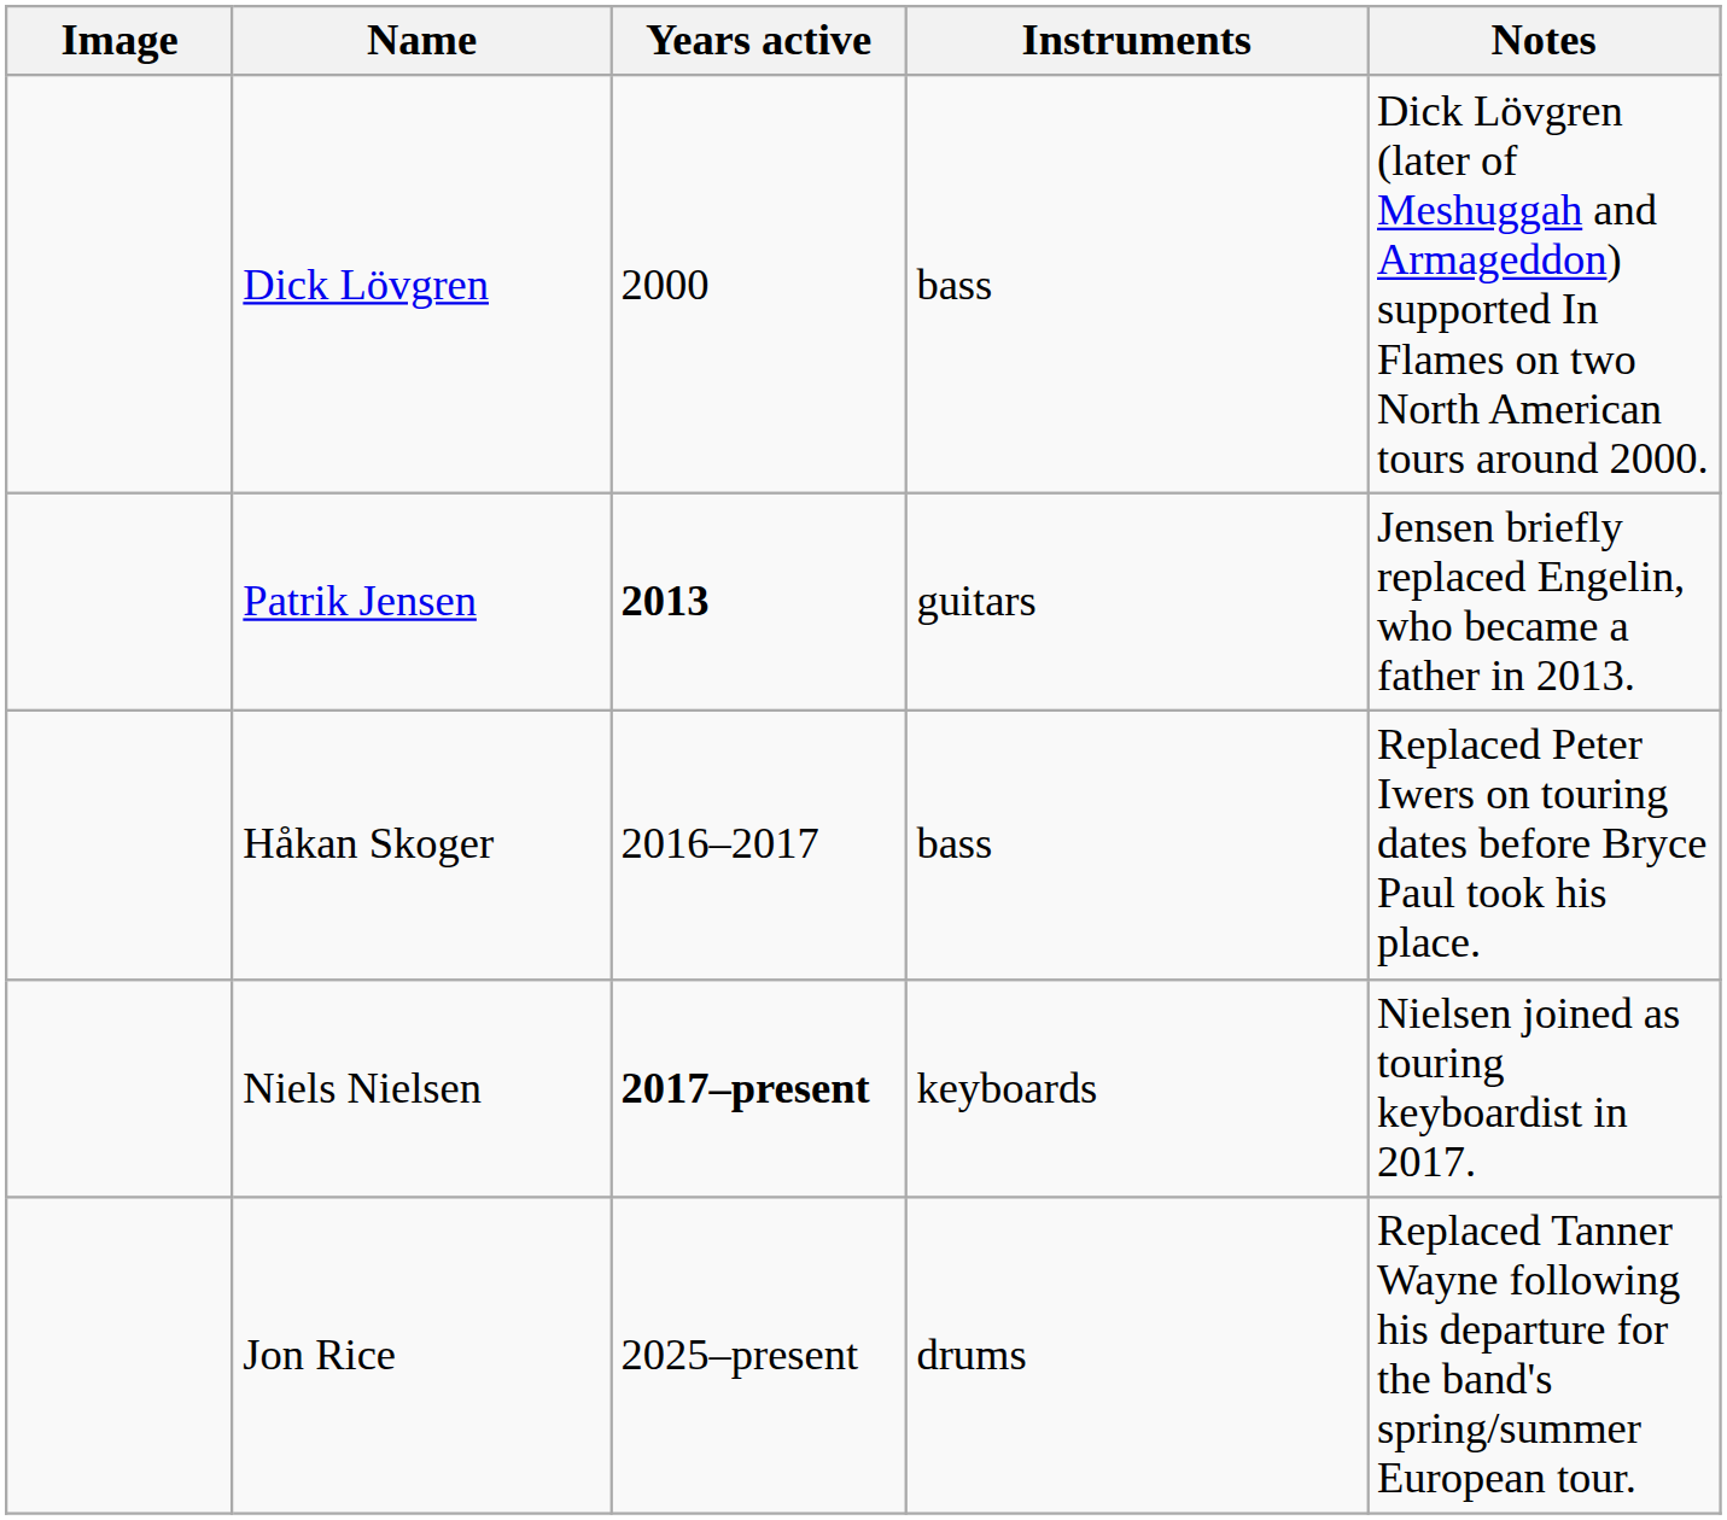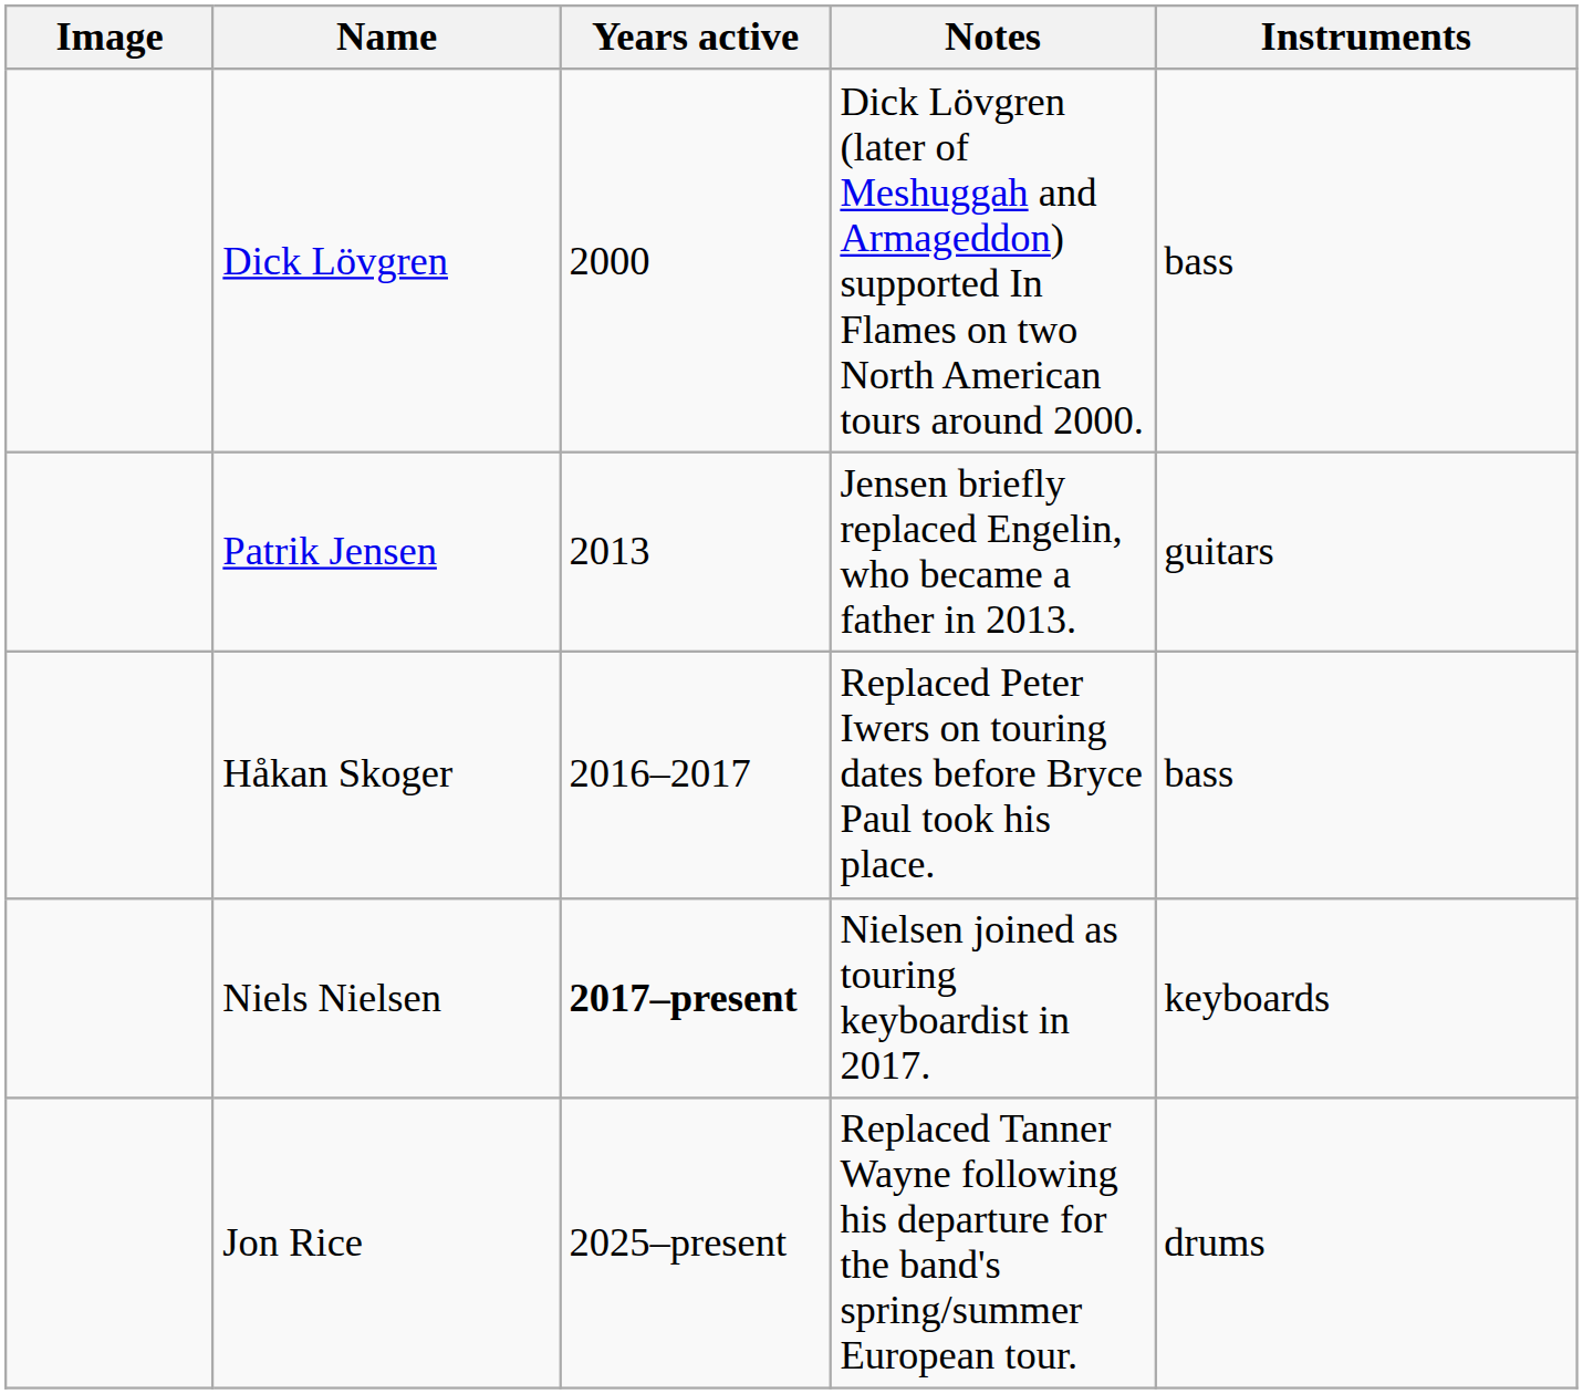columns swapped: Instruments <-> Notes
Patrik Jensen | Years active: bold -> normal
